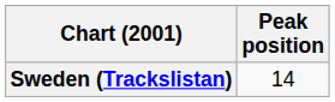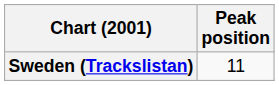Sweden (Trackslistan) | Peak position: 14 -> 11
